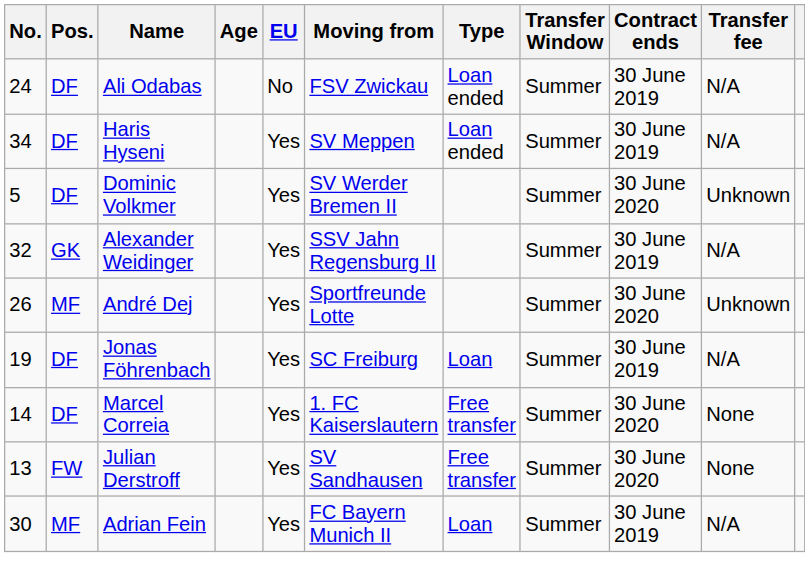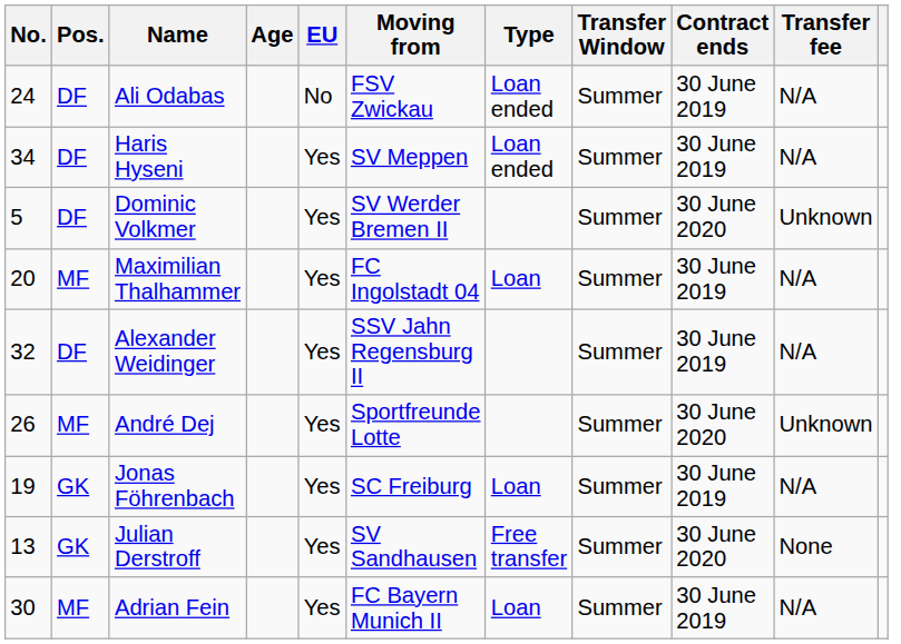+ row: 20 | MF | Maximilian Thalhammer | Yes | FC Ingolstadt 04 | Loan | Summer | 30 June 2019 | N/A
Alexander Weidinger | Pos.: GK -> DF
Jonas Föhrenbach | Pos.: DF -> GK
- row: 14 | DF | Marcel Correia | Yes | 1. FC Kaiserslautern | Free transfer | Summer | 30 June 2020 | None
Julian Derstroff | Pos.: FW -> GK
